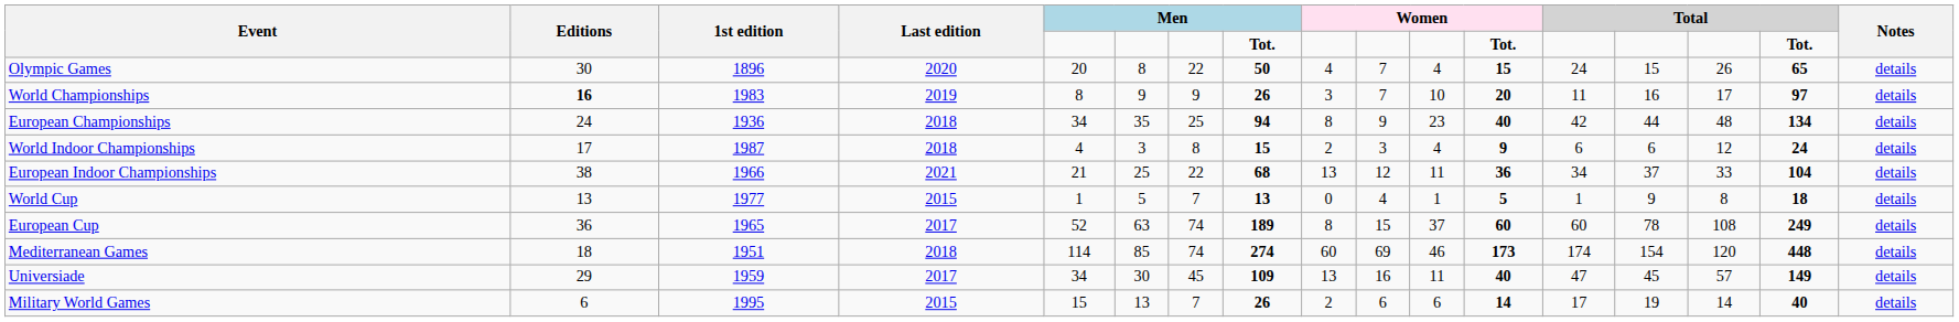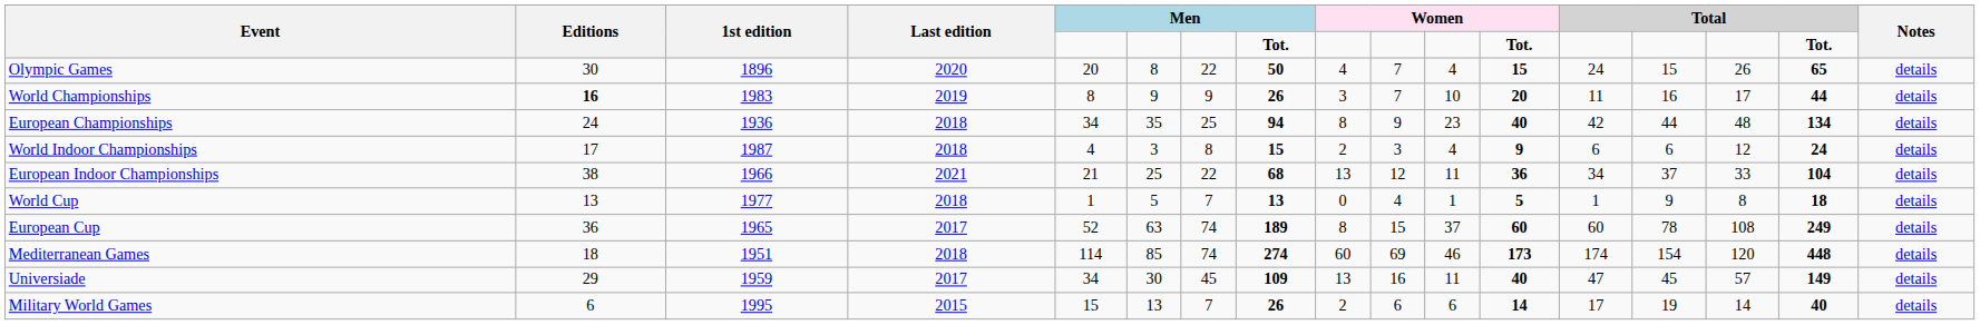World Championships | column 16: 97 -> 44
World Cup | Last edition: 2015 -> 2018
